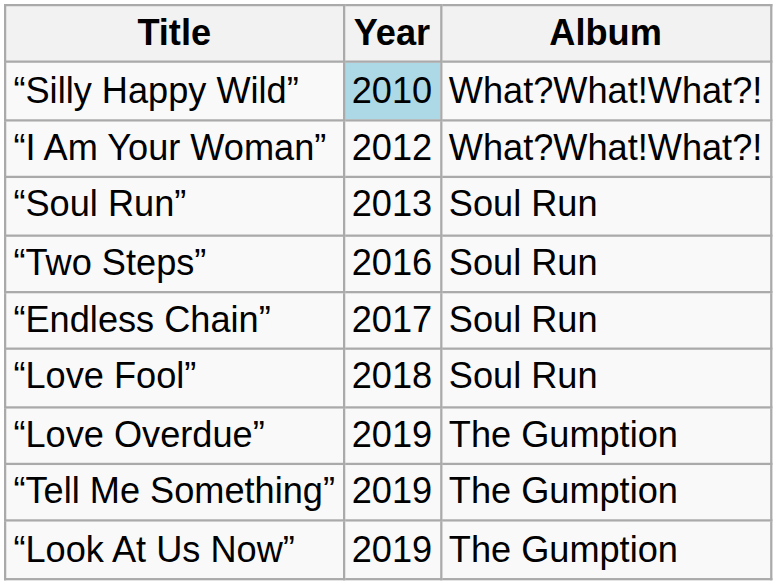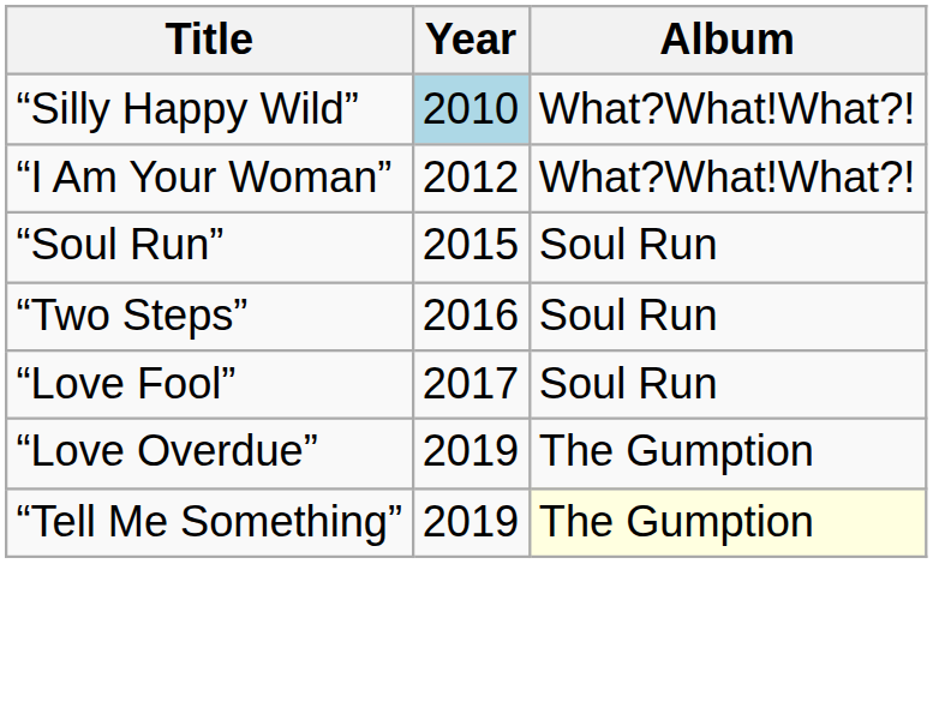“Soul Run” | Year: 2013 -> 2015
- row: “Endless Chain” | 2017 | Soul Run
“Love Fool” | Year: 2018 -> 2017
“Tell Me Something” | Album: no background -> lightyellow background
- row: “Look At Us Now” | 2019 | The Gumption
